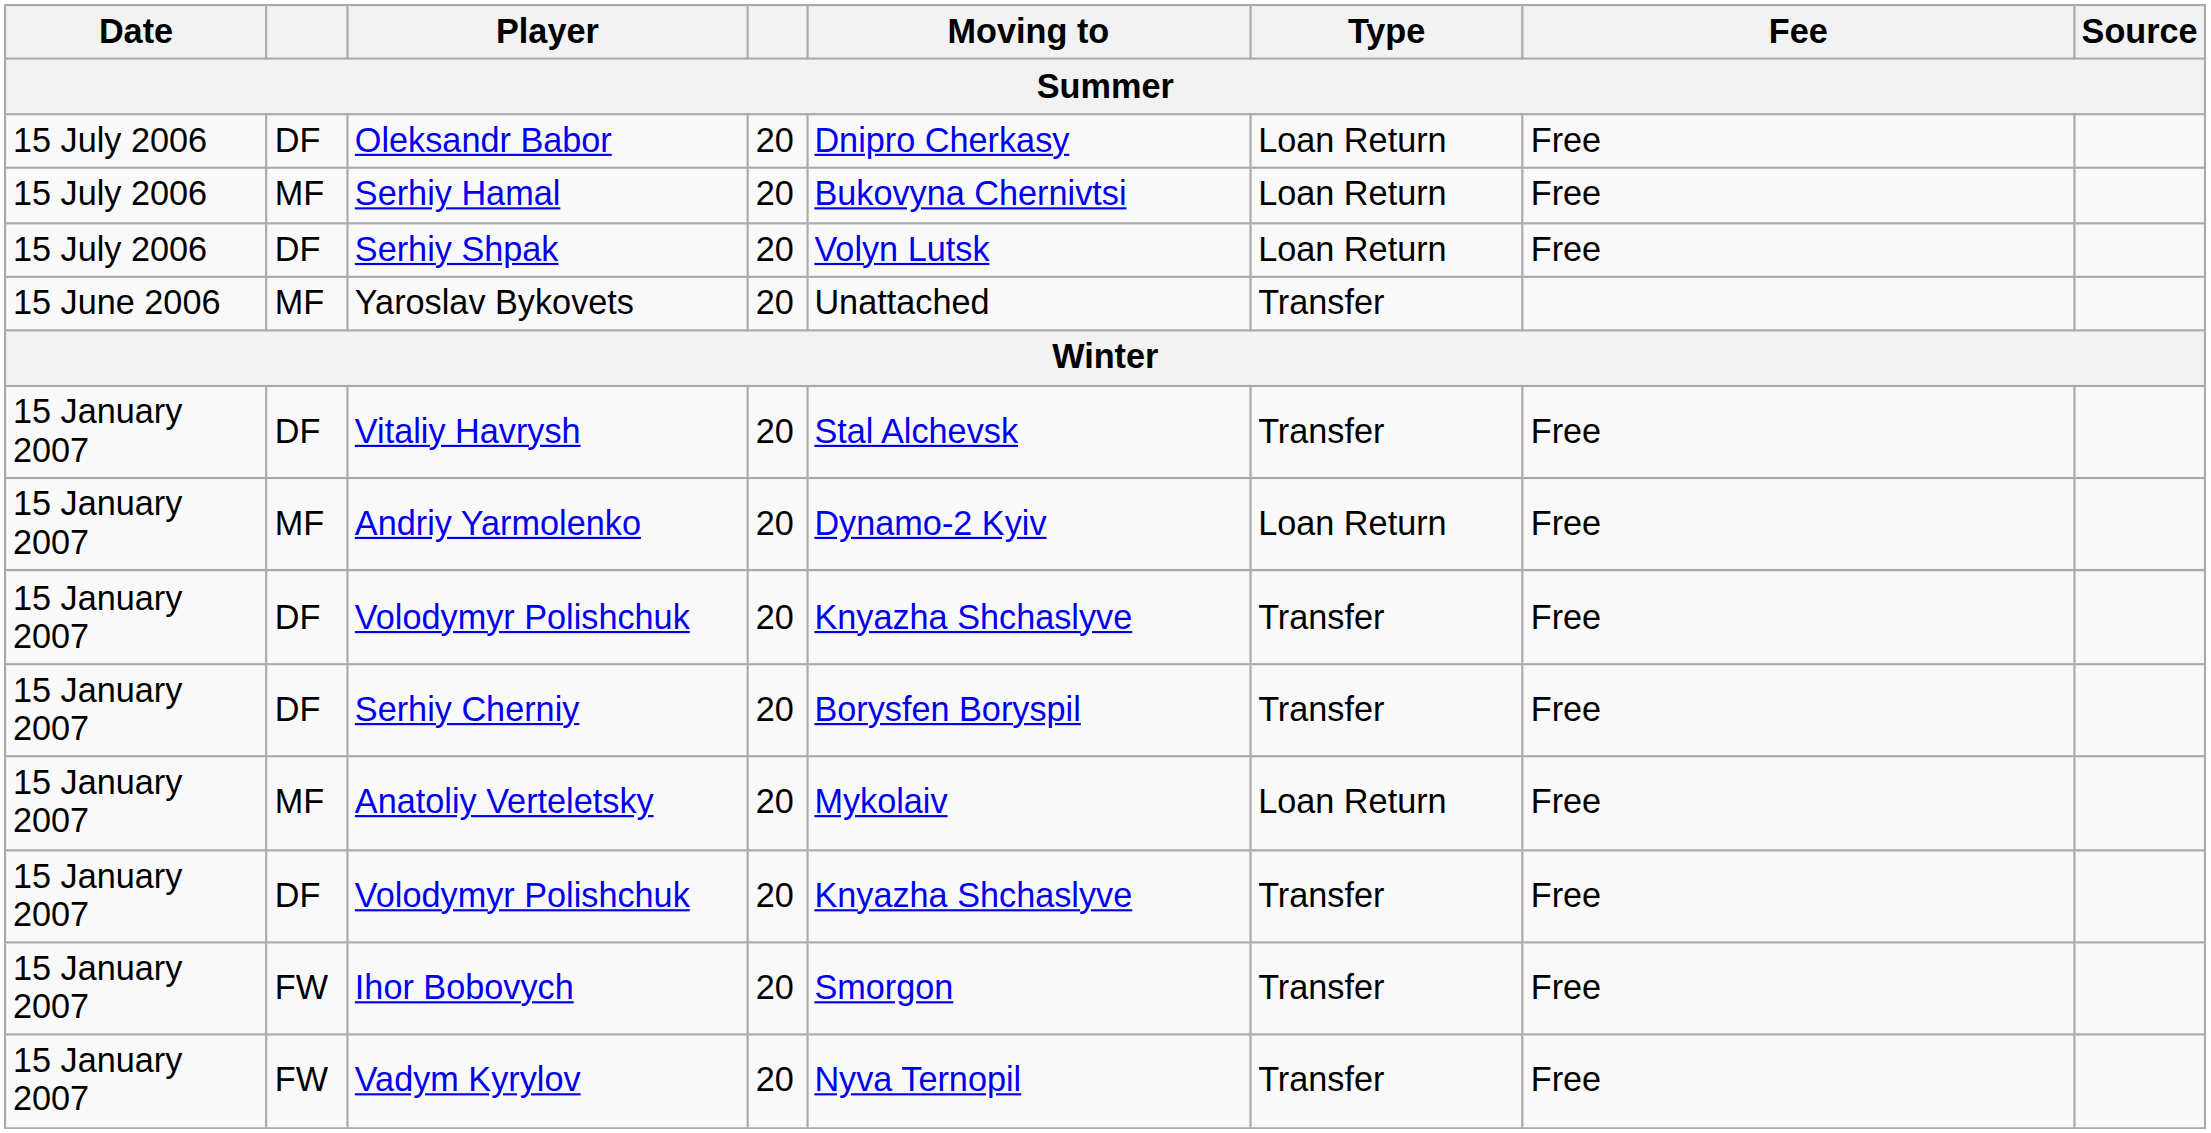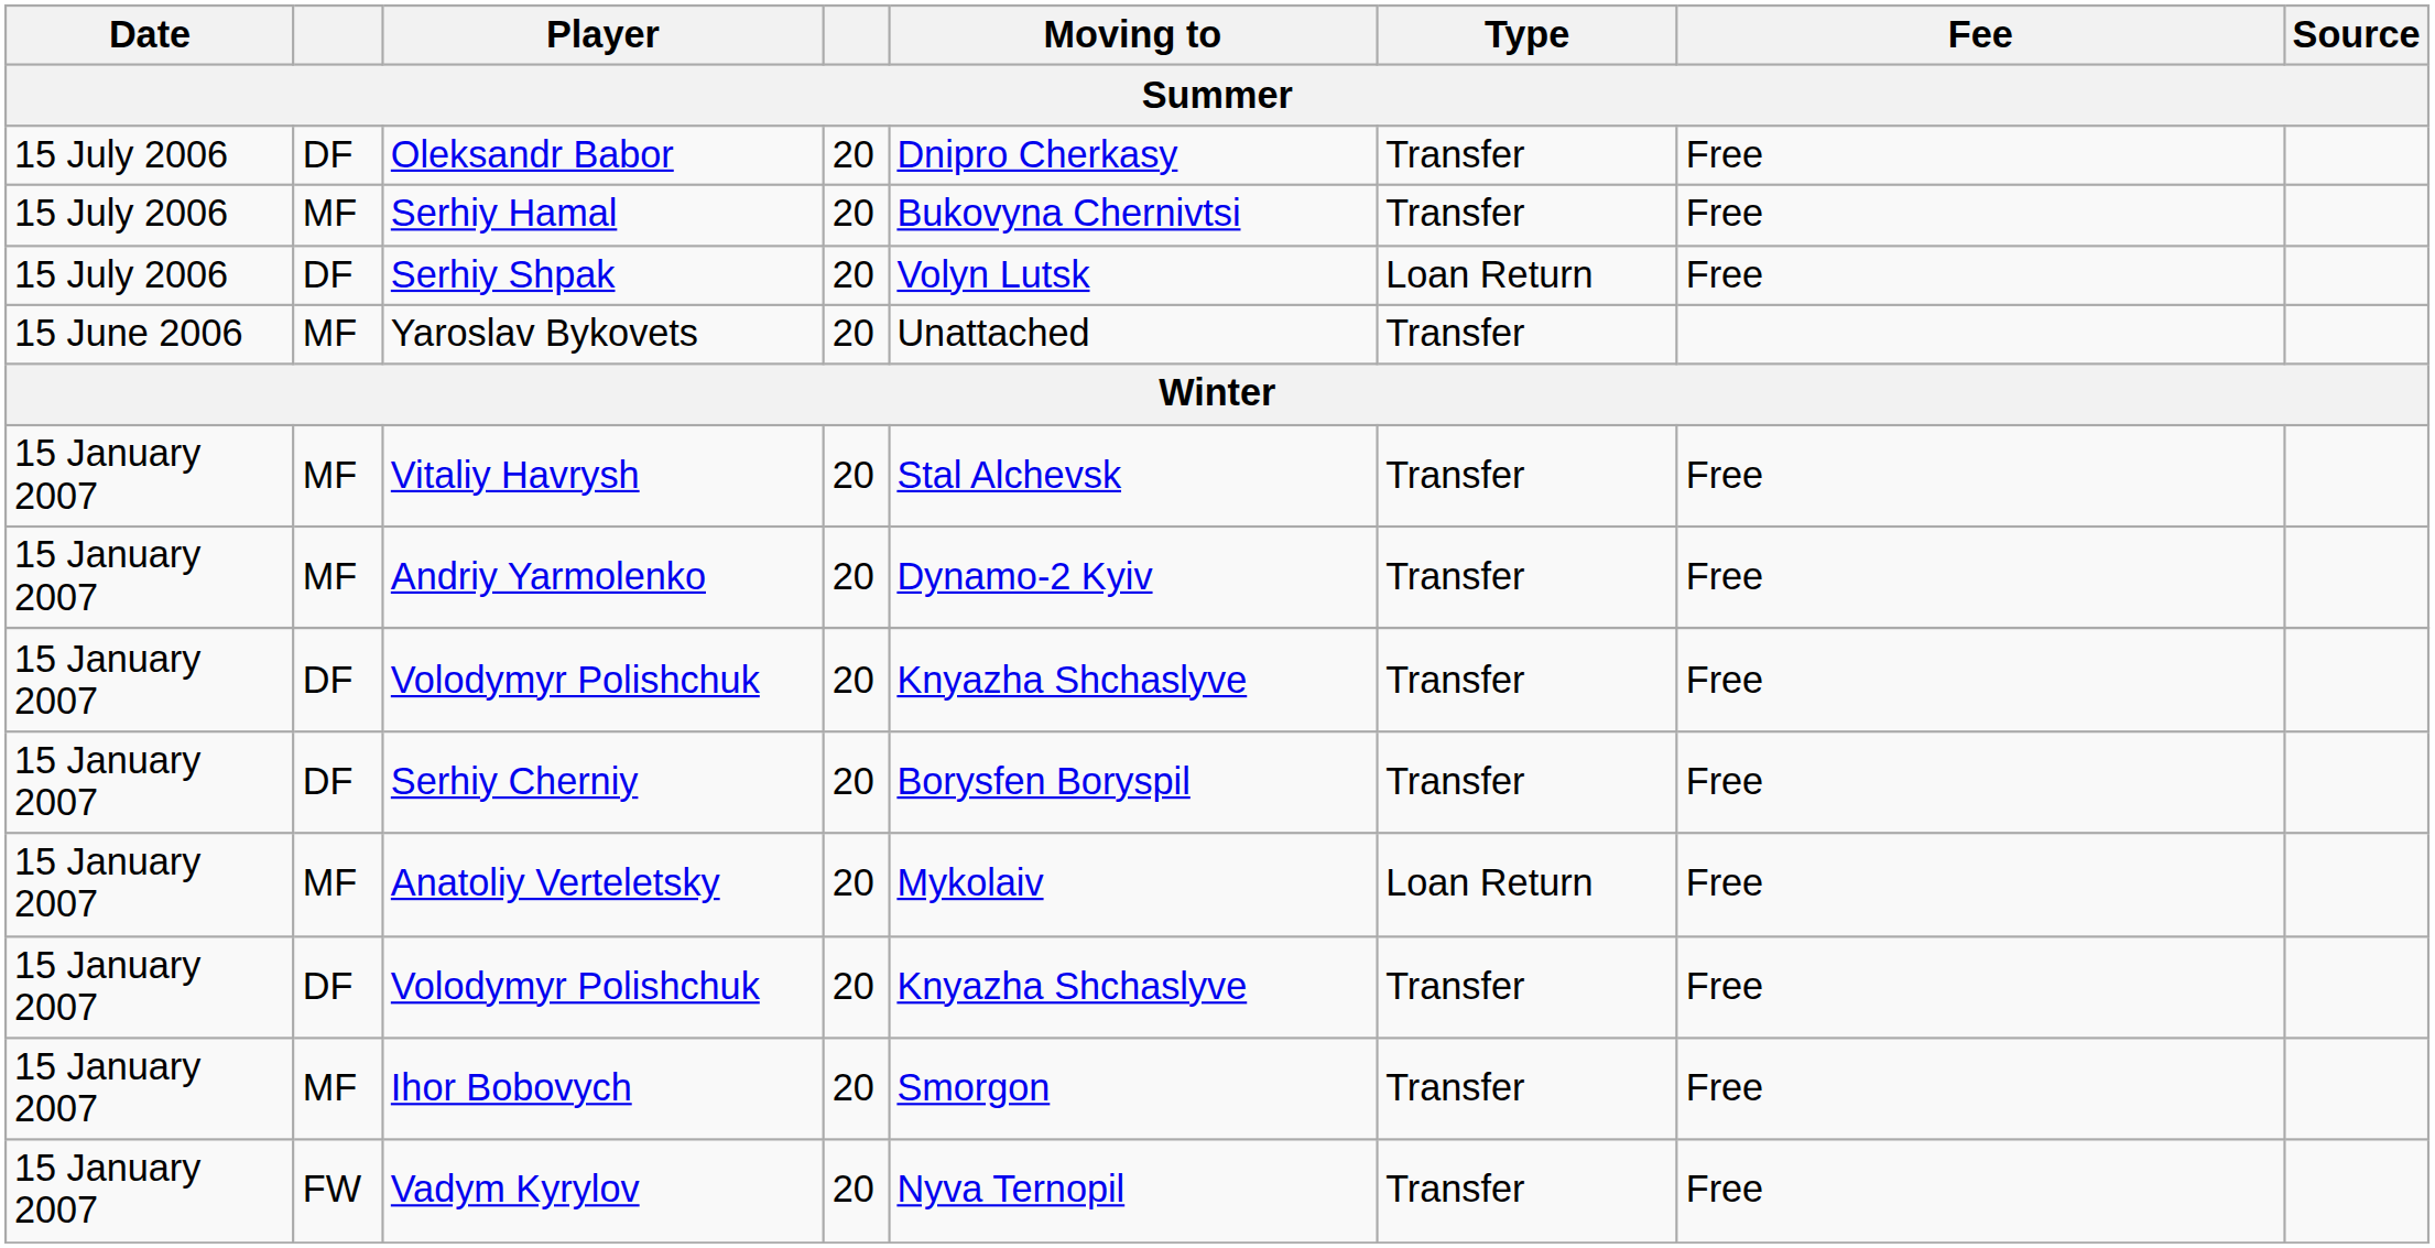Oleksandr Babor | Type: Loan Return -> Transfer
Serhiy Hamal | Type: Loan Return -> Transfer
Vitaliy Havrysh | column 2: DF -> MF
Andriy Yarmolenko | Type: Loan Return -> Transfer
Ihor Bobovych | column 2: FW -> MF
